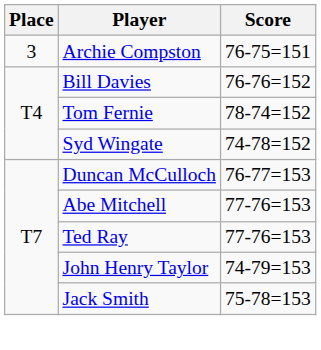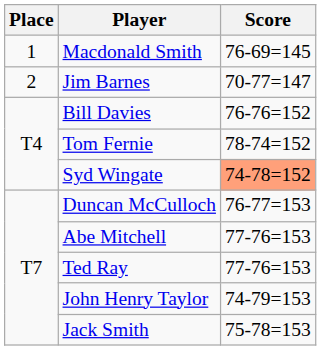+ row: 1 | Macdonald Smith | 76-69=145
+ row: 2 | Jim Barnes | 70-77=147
- row: 3 | Archie Compston | 76-75=151
Syd Wingate | Score: no background -> lightsalmon background
